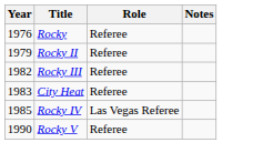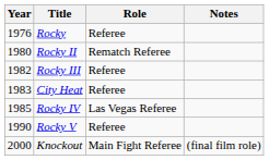Rocky II | Year: 1979 -> 1980
Rocky II | Role: Referee -> Rematch Referee
+ row: 2000 | Knockout | Main Fight Referee | (final film role)
